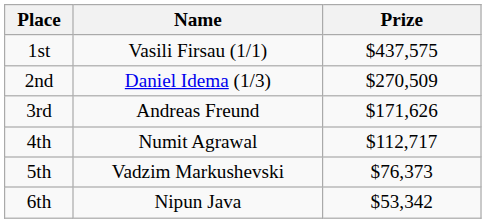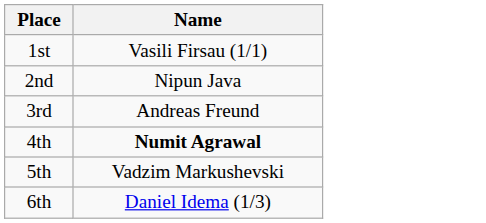- column: Prize | $437,575 | $270,509 | $171,626 | $112,717 | $76,373 | $53,342
2nd | Name: Daniel Idema (1/3) -> Nipun Java
4th | Name: normal -> bold
6th | Name: Nipun Java -> Daniel Idema (1/3)
